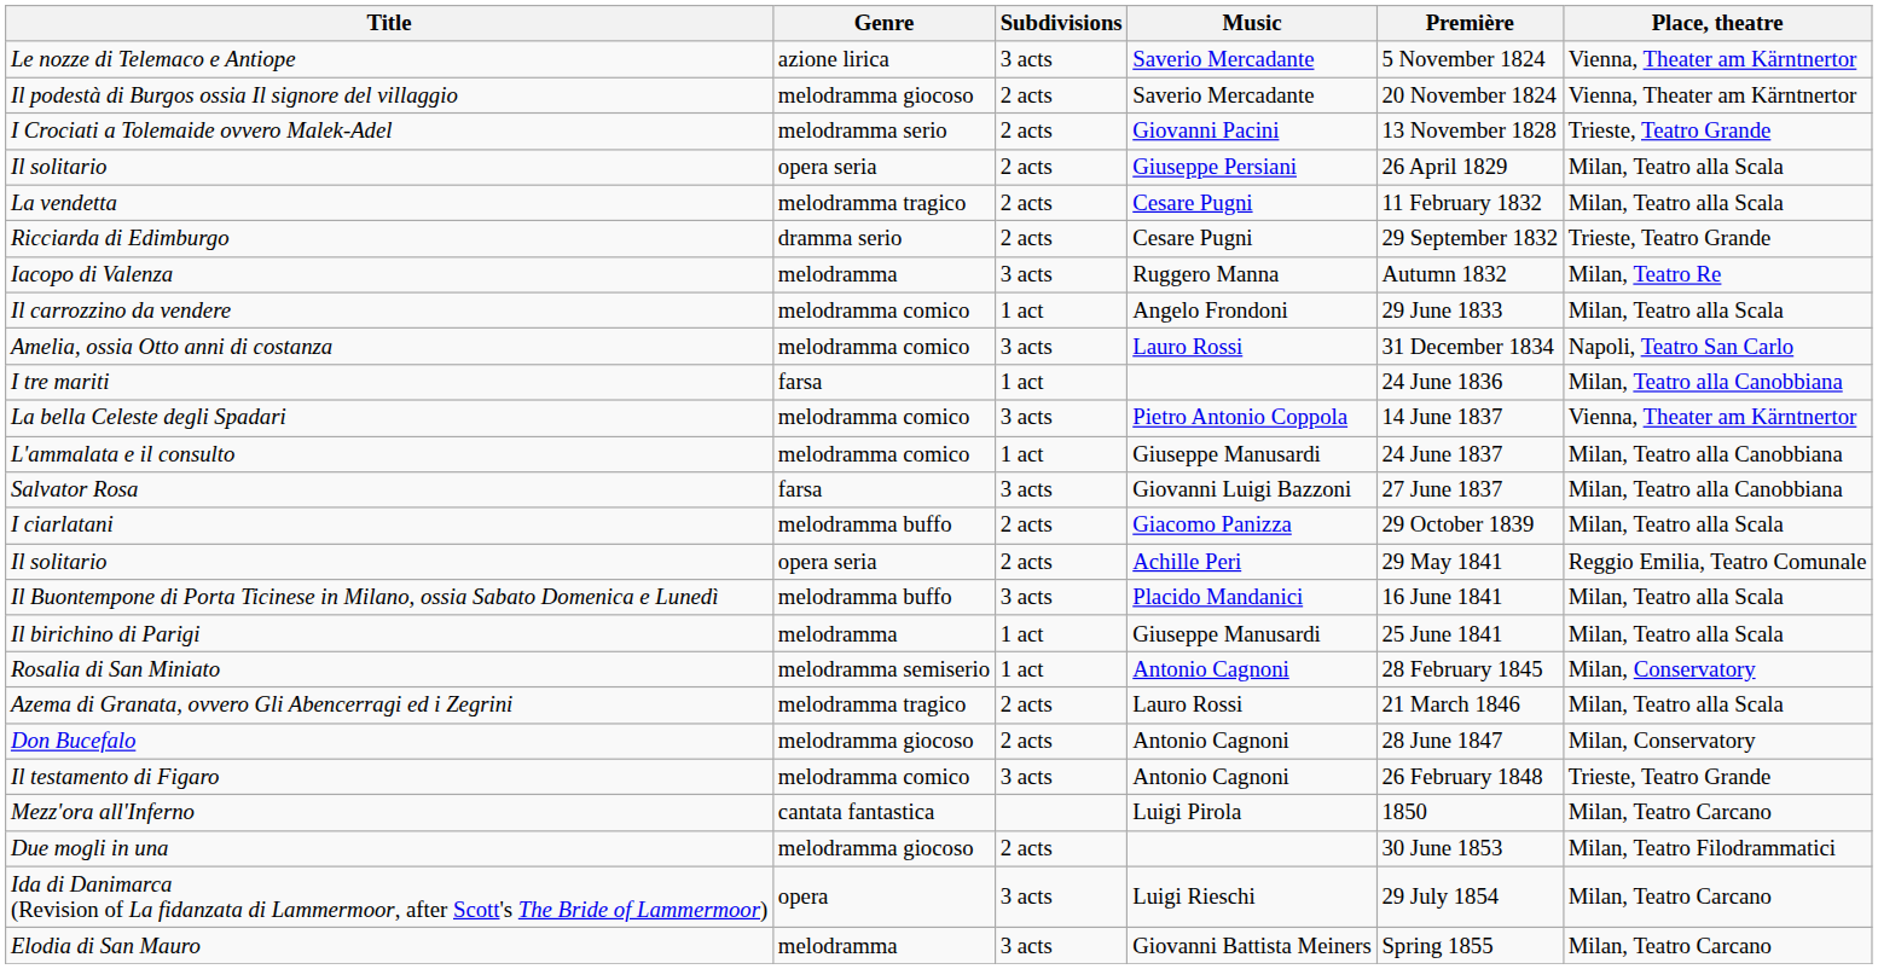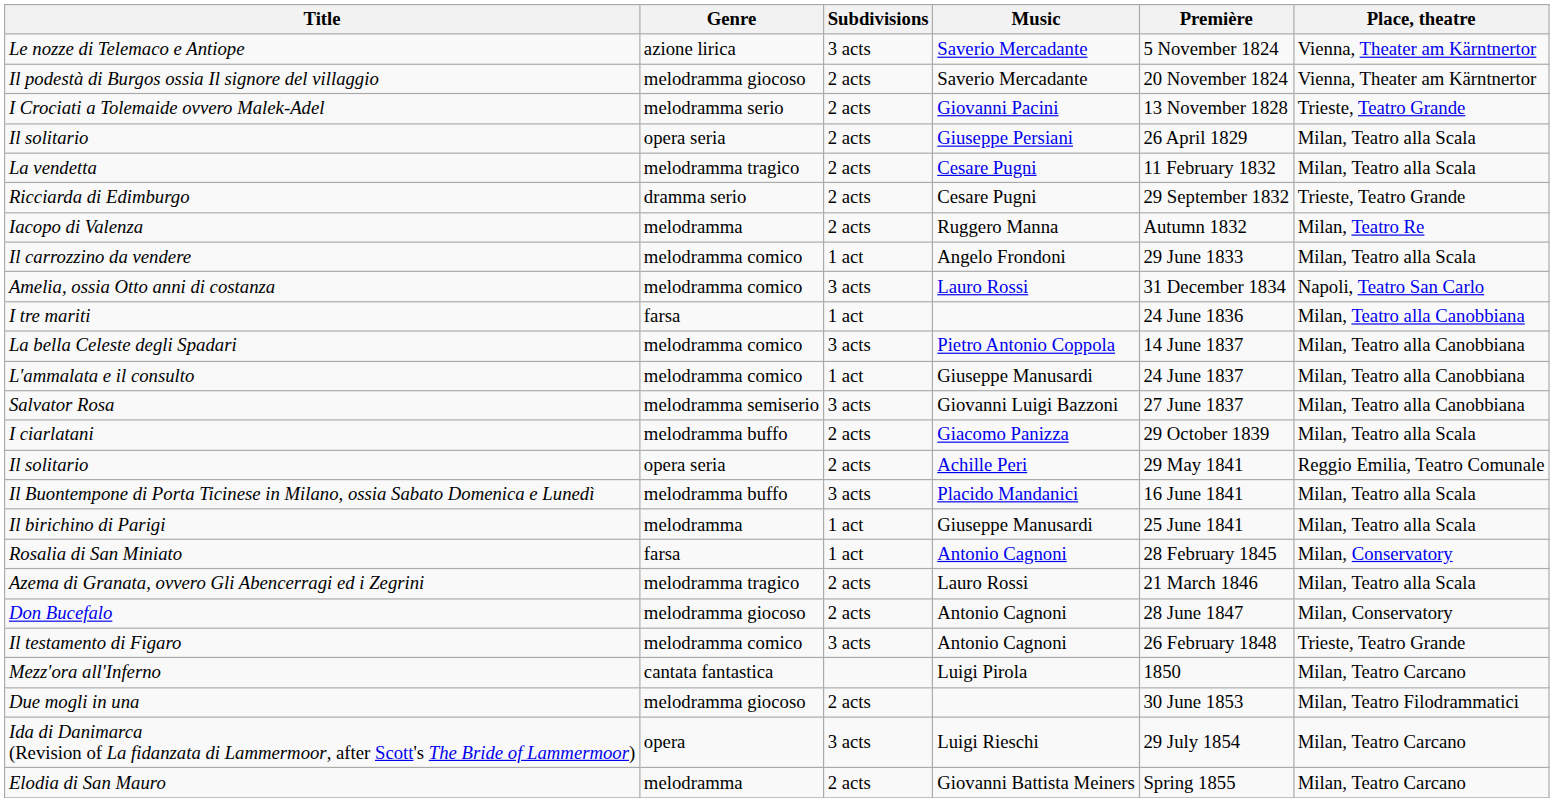Iacopo di Valenza | Subdivisions: 3 acts -> 2 acts
La bella Celeste degli Spadari | Place, theatre: Vienna, Theater am Kärntnertor -> Milan, Teatro alla Canobbiana
Salvator Rosa | Genre: farsa -> melodramma semiserio
Rosalia di San Miniato | Genre: melodramma semiserio -> farsa
Elodia di San Mauro | Subdivisions: 3 acts -> 2 acts
